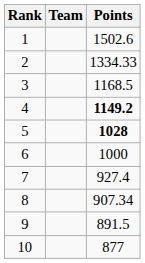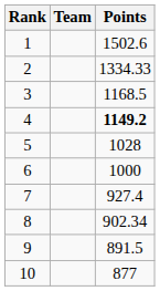5 | Points: bold -> normal
8 | Points: 907.34 -> 902.34
